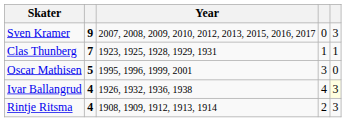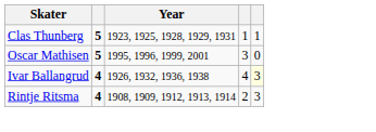- row: Sven Kramer | 9 | 2007, 2008, 2009, 2010, 2012, 2013, 2015, 2016, 2017 | 0 | 3
Clas Thunberg | column 2: 7 -> 5
